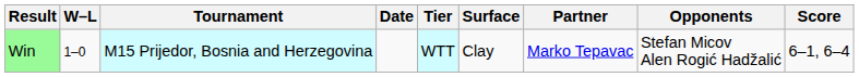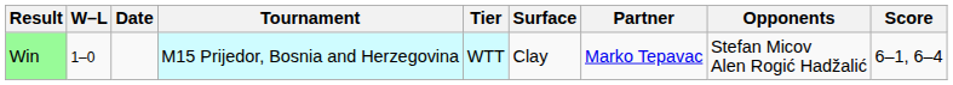columns swapped: Date <-> Tournament
